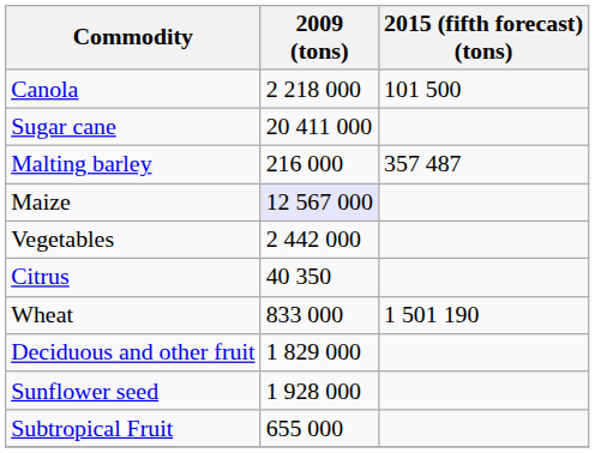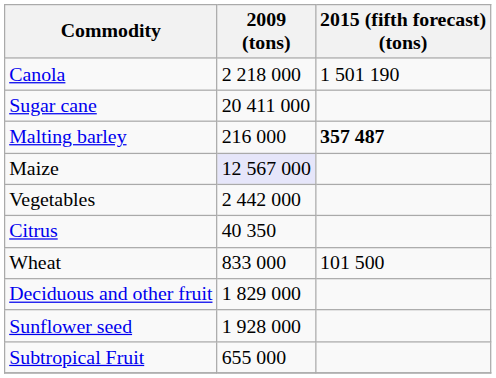Canola | 2015 (fifth forecast) (tons): 101 500 -> 1 501 190
Malting barley | 2015 (fifth forecast) (tons): normal -> bold
Wheat | 2015 (fifth forecast) (tons): 1 501 190 -> 101 500
